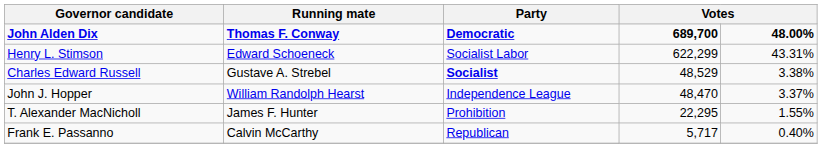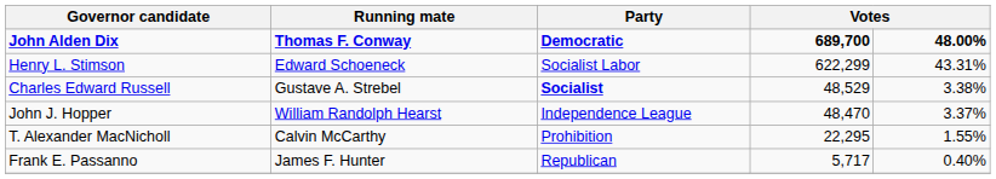T. Alexander MacNicholl | Running mate: James F. Hunter -> Calvin McCarthy
Frank E. Passanno | Running mate: Calvin McCarthy -> James F. Hunter
